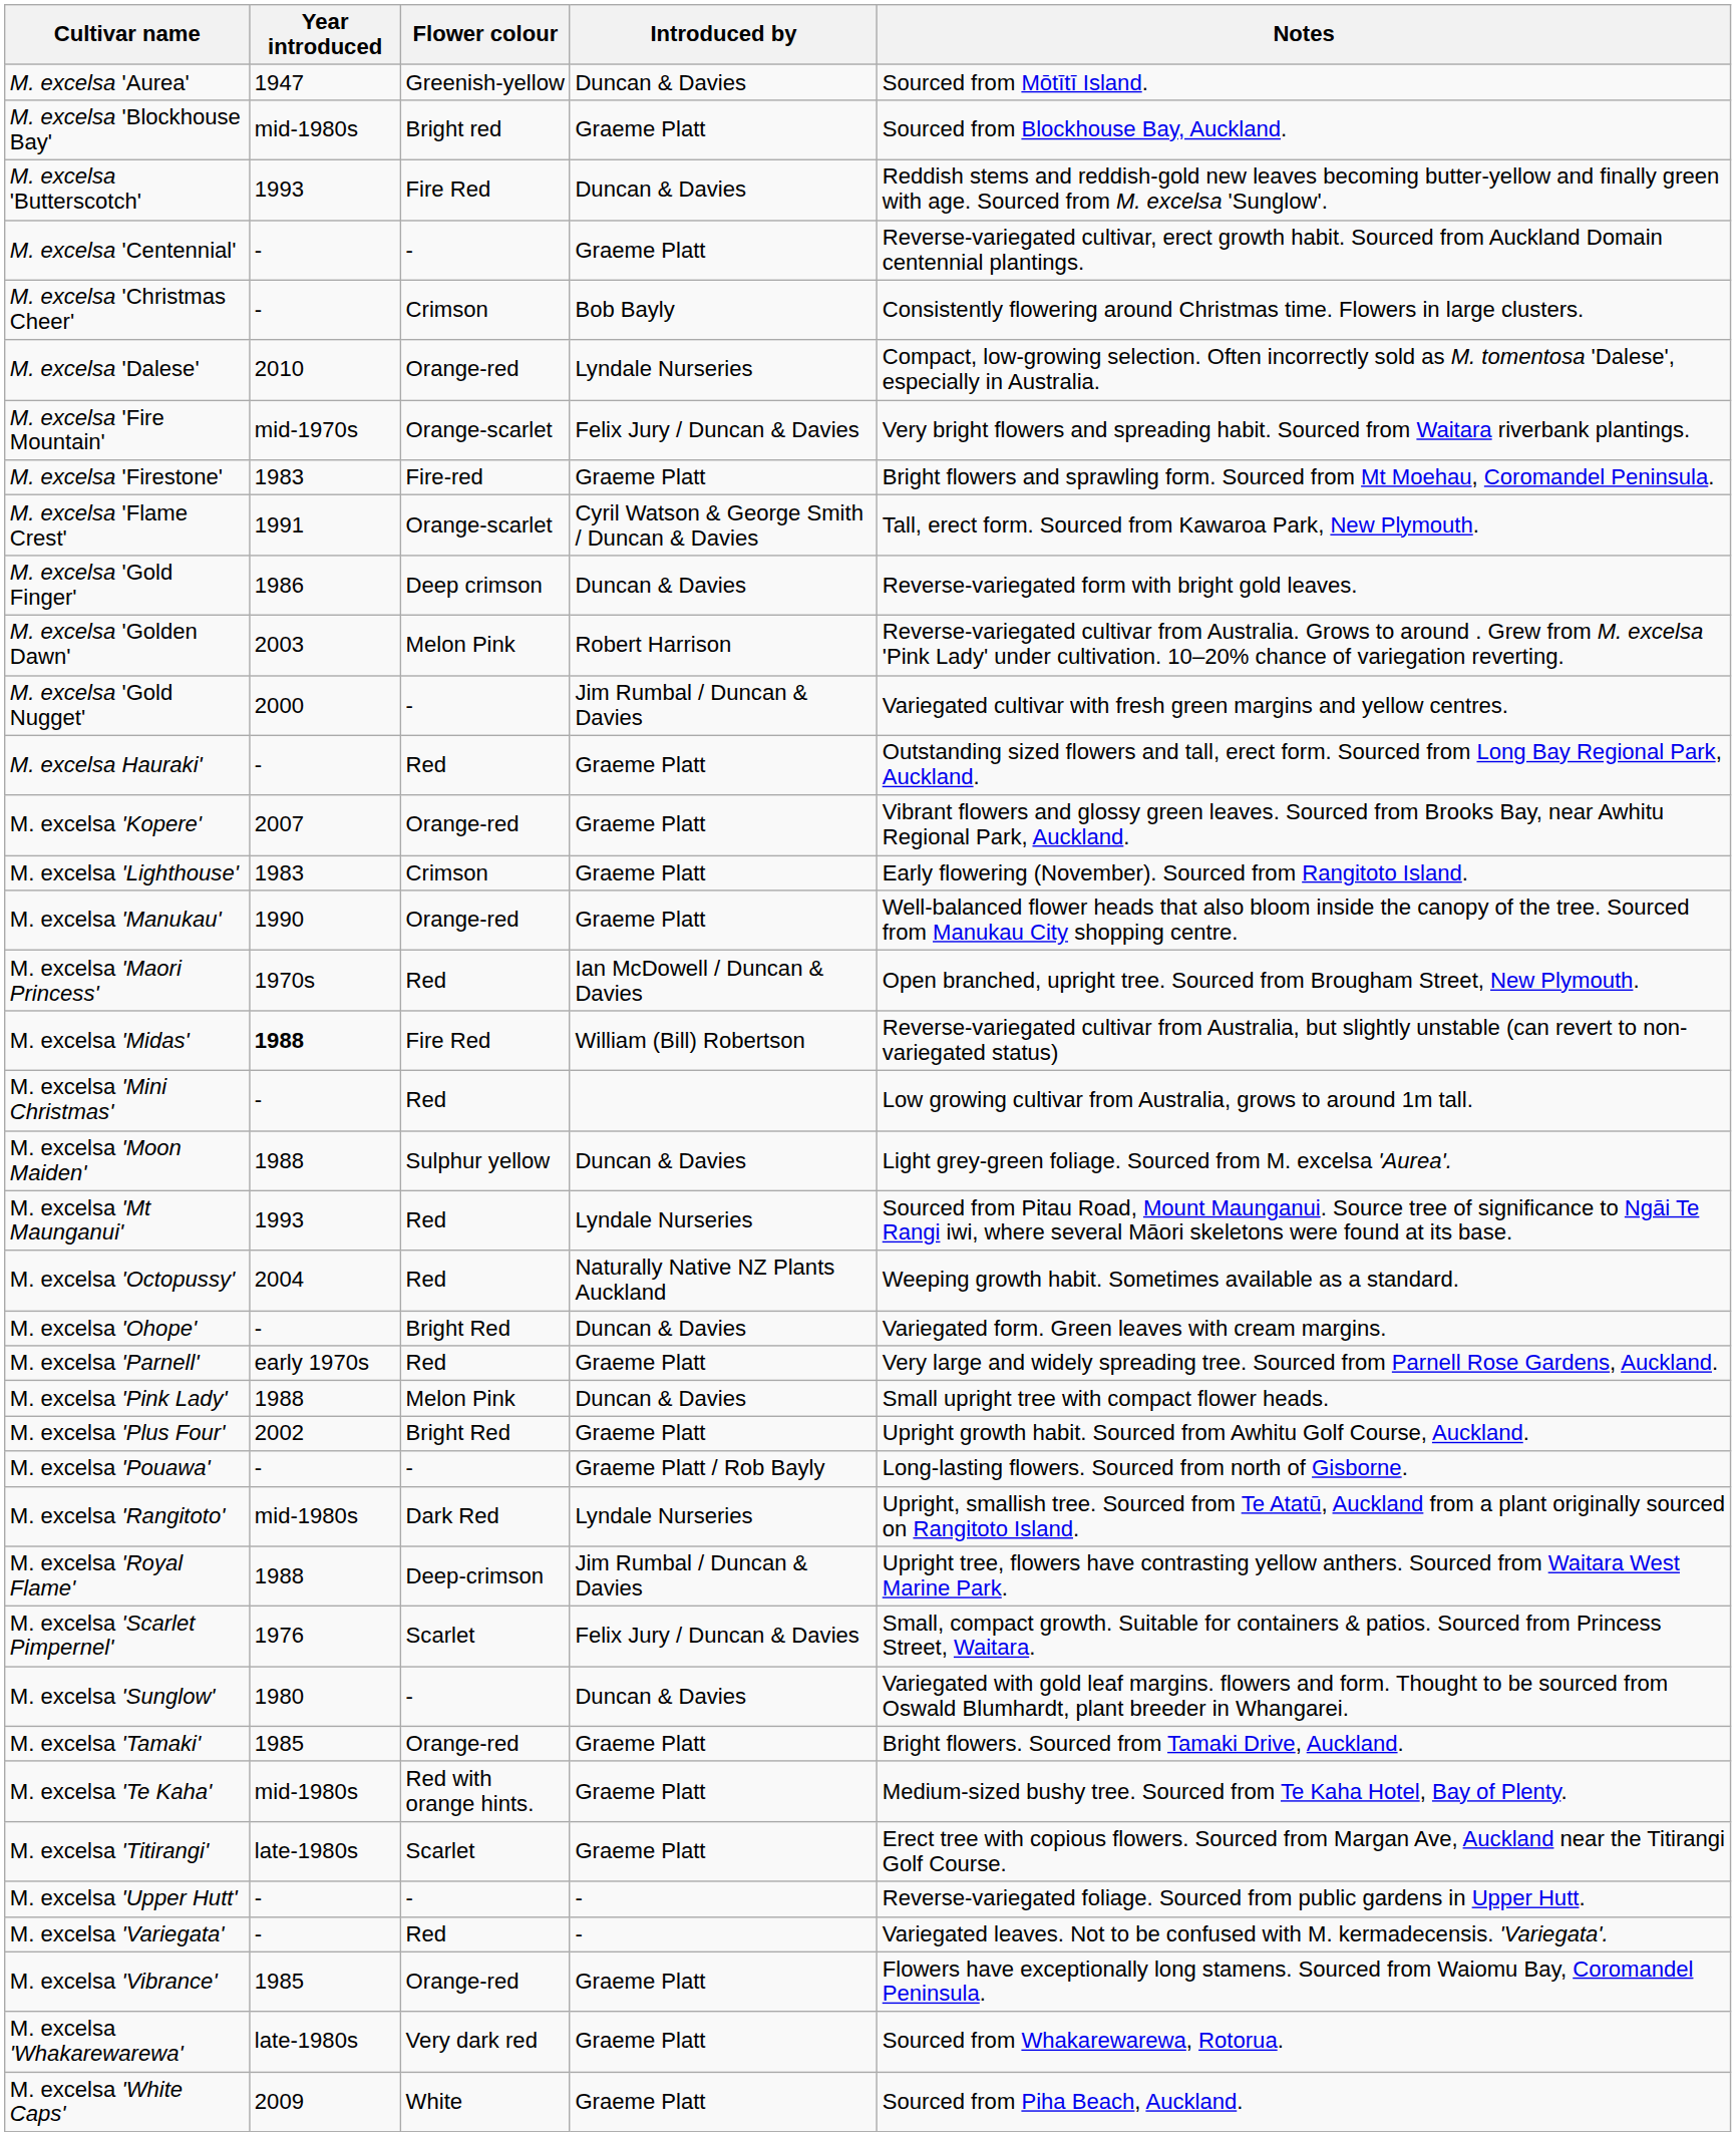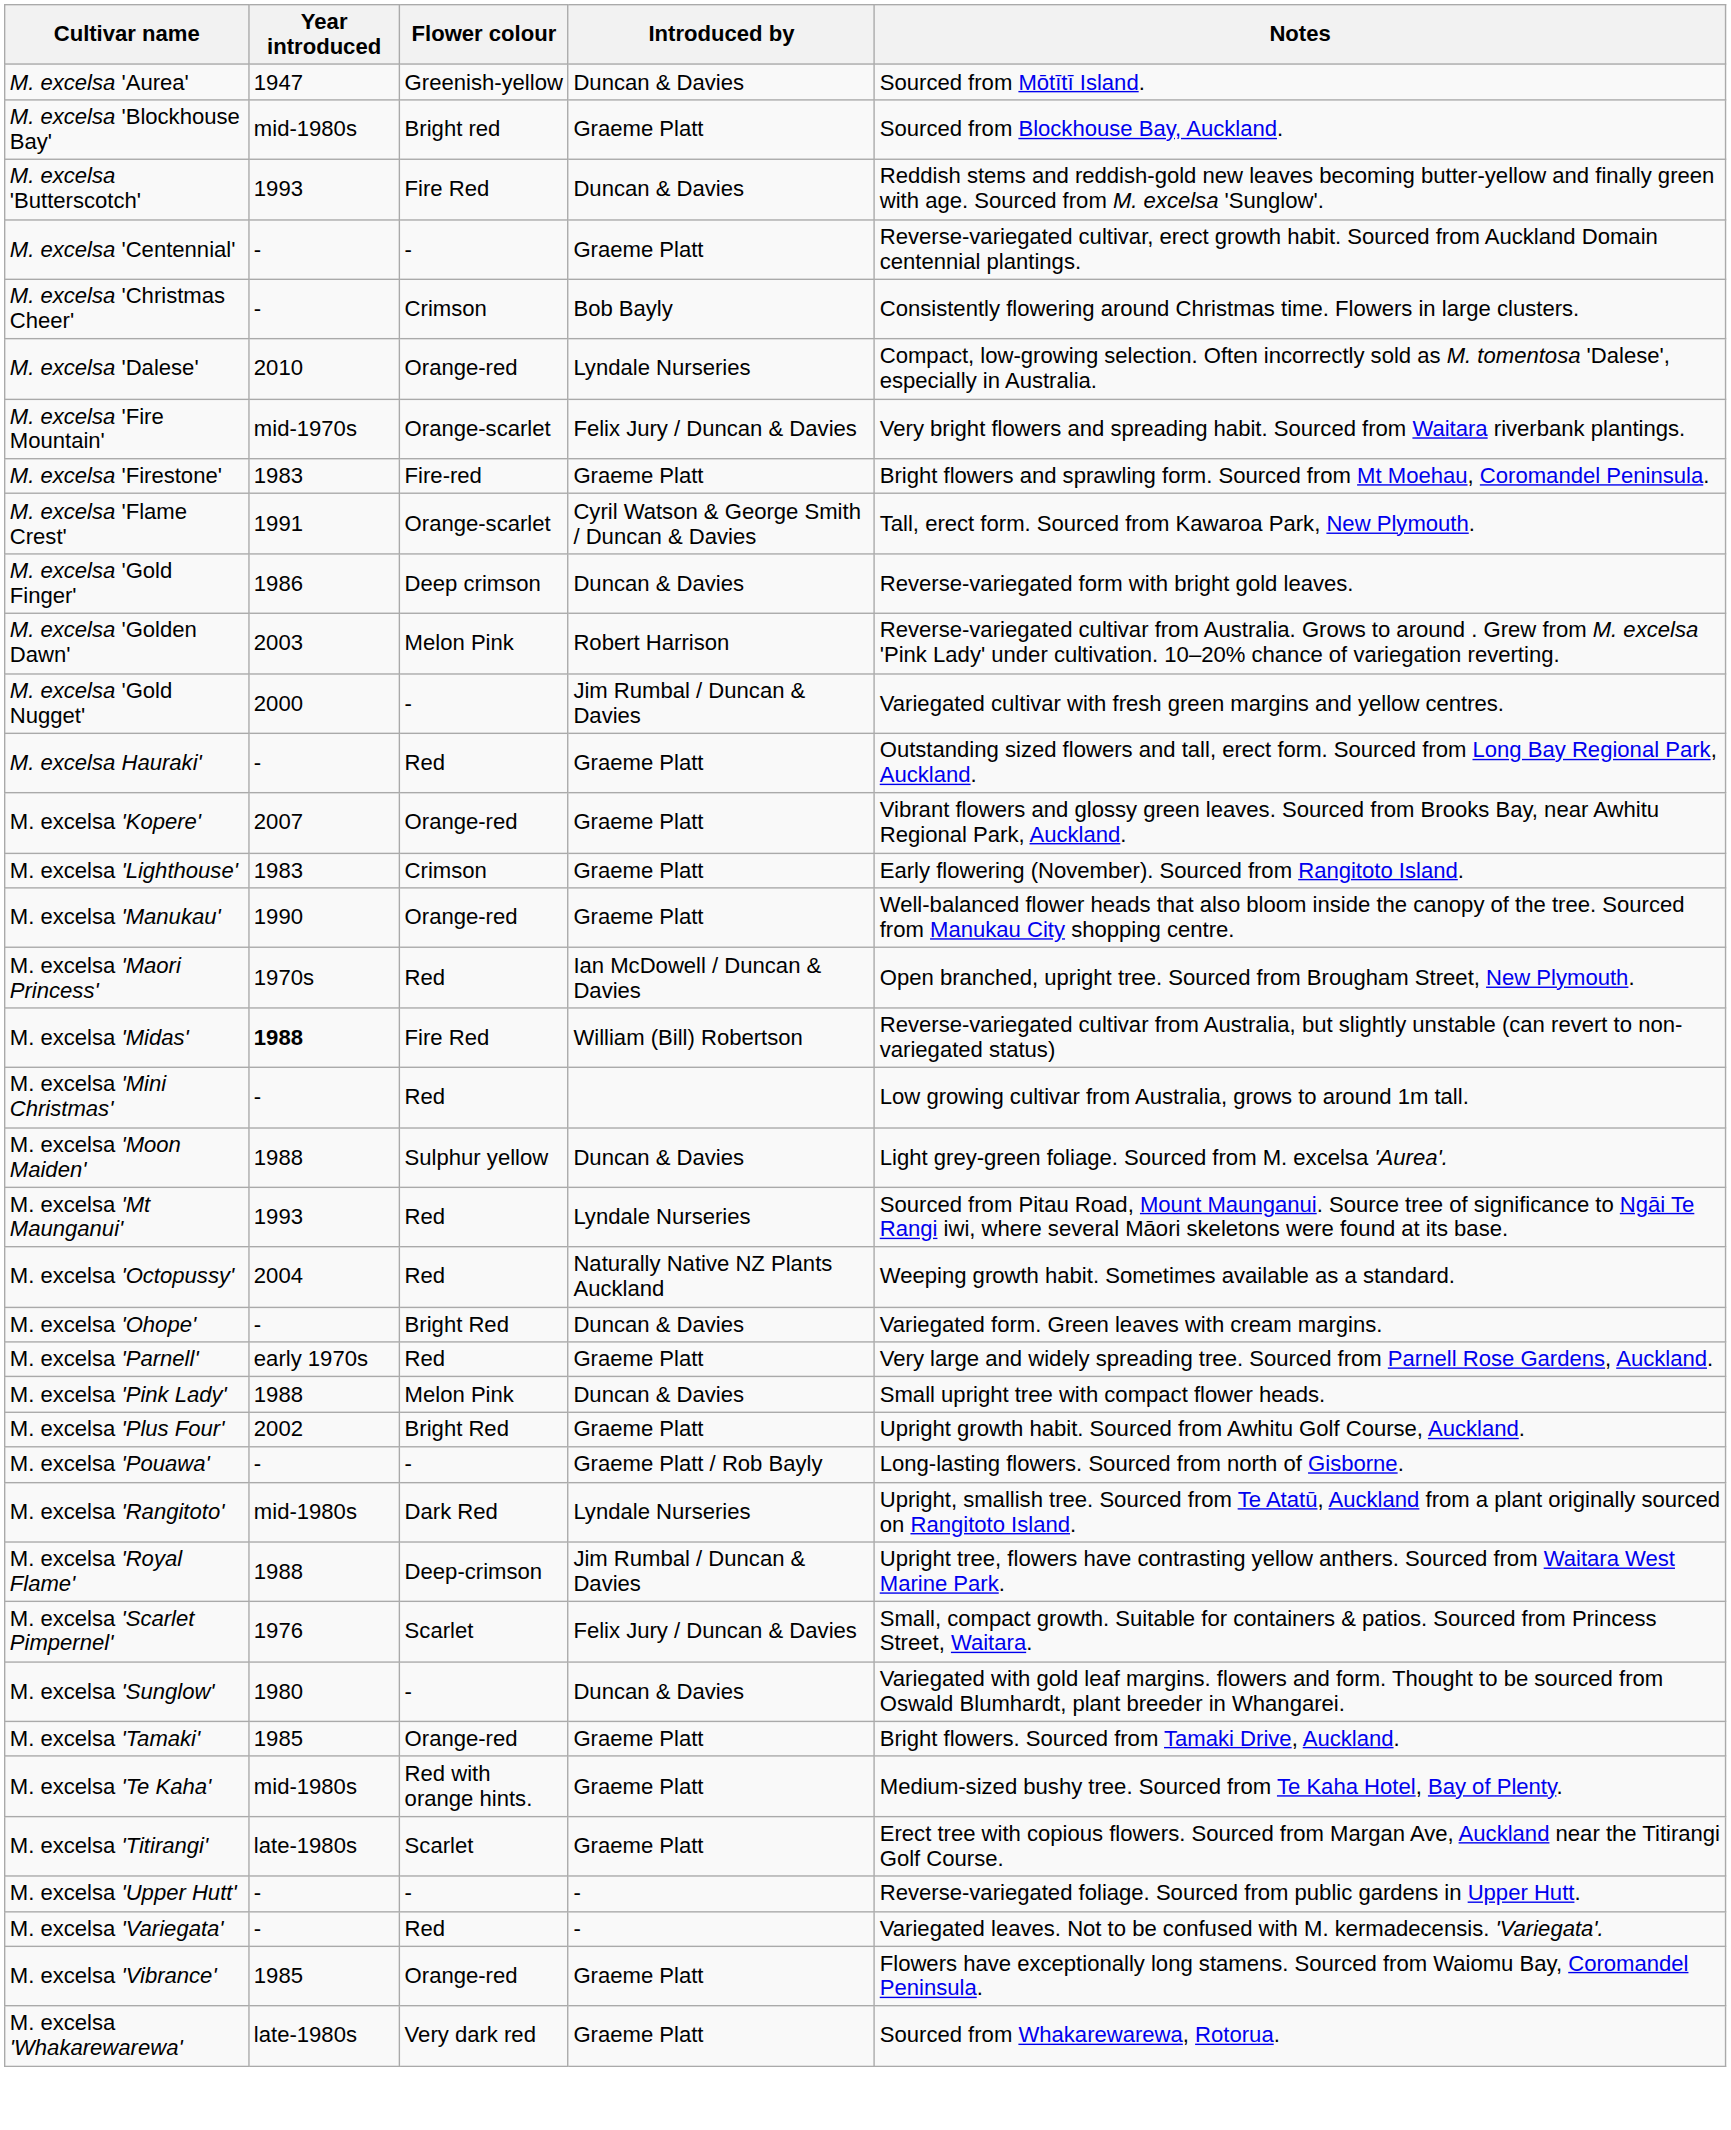- row: M. excelsa 'White Caps' | 2009 | White | Graeme Platt | Sourced from Piha Beach, Auckland.
